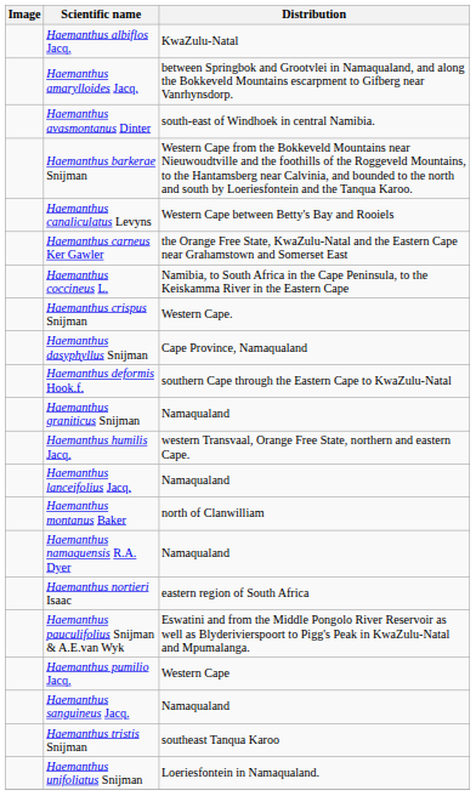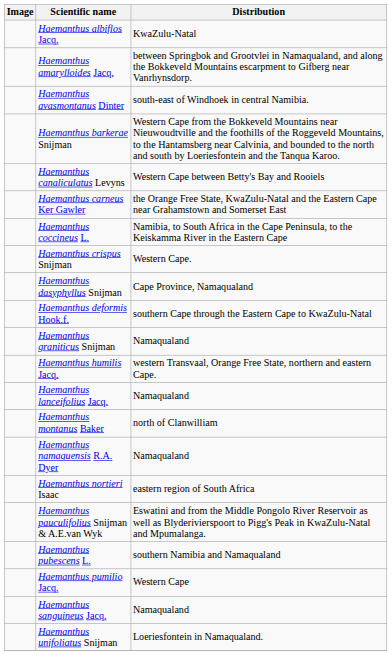+ row: Haemanthus pubescens L. | southern Namibia and Namaqualand
- row: Haemanthus tristis Snijman | southeast Tanqua Karoo
